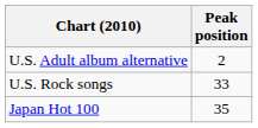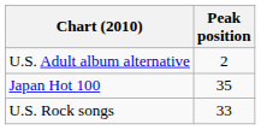rows swapped: U.S. Rock songs <-> Japan Hot 100
